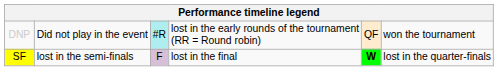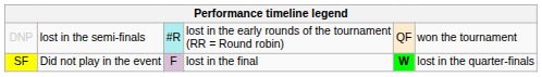DNP | column 2: Did not play in the event -> lost in the semi-finals
SF | column 2: lost in the semi-finals -> Did not play in the event
